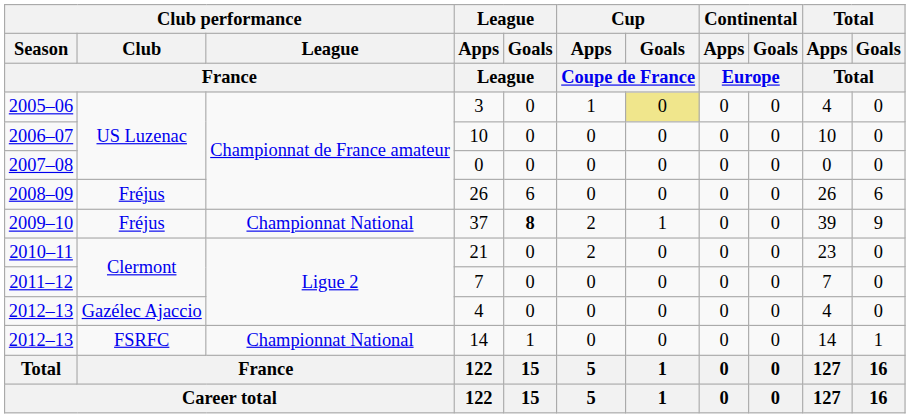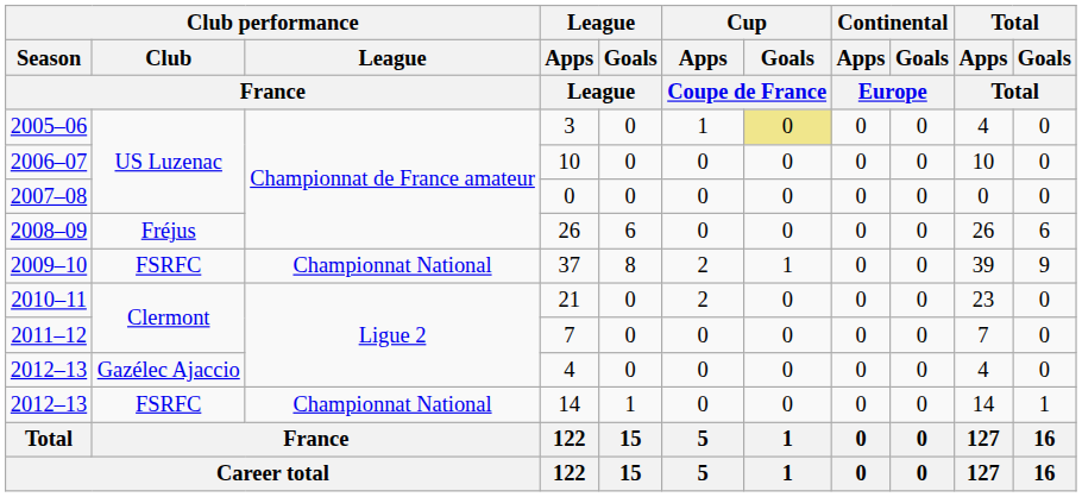37 | Club performance / Club / France: Fréjus -> FSRFC
37 | League / Goals / League: bold -> normal
